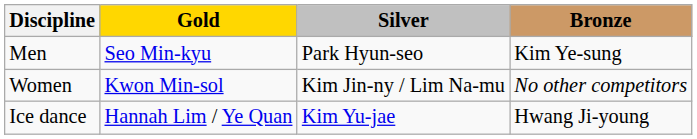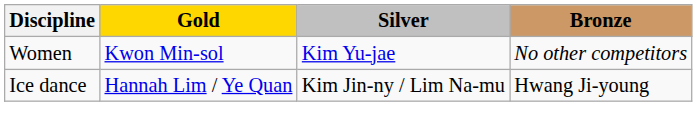- row: Men | Seo Min-kyu | Park Hyun-seo | Kim Ye-sung
Women | Silver: Kim Jin-ny / Lim Na-mu -> Kim Yu-jae
Ice dance | Silver: Kim Yu-jae -> Kim Jin-ny / Lim Na-mu
